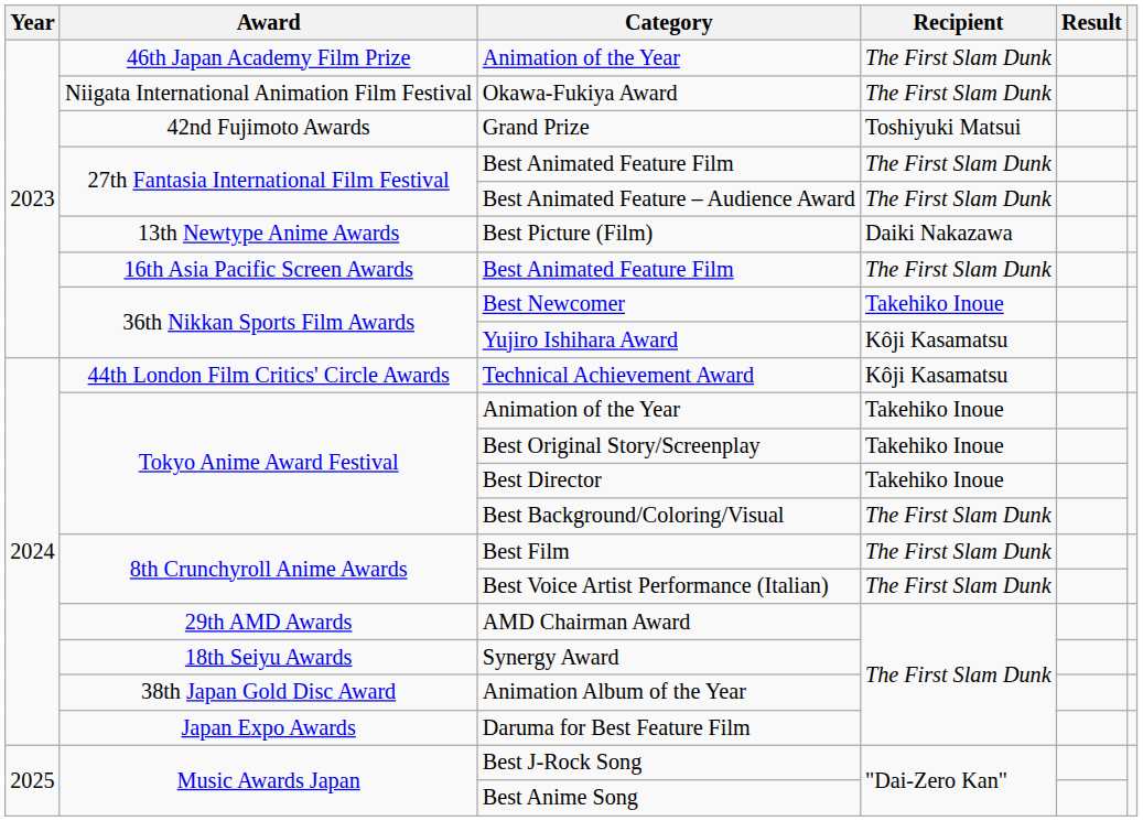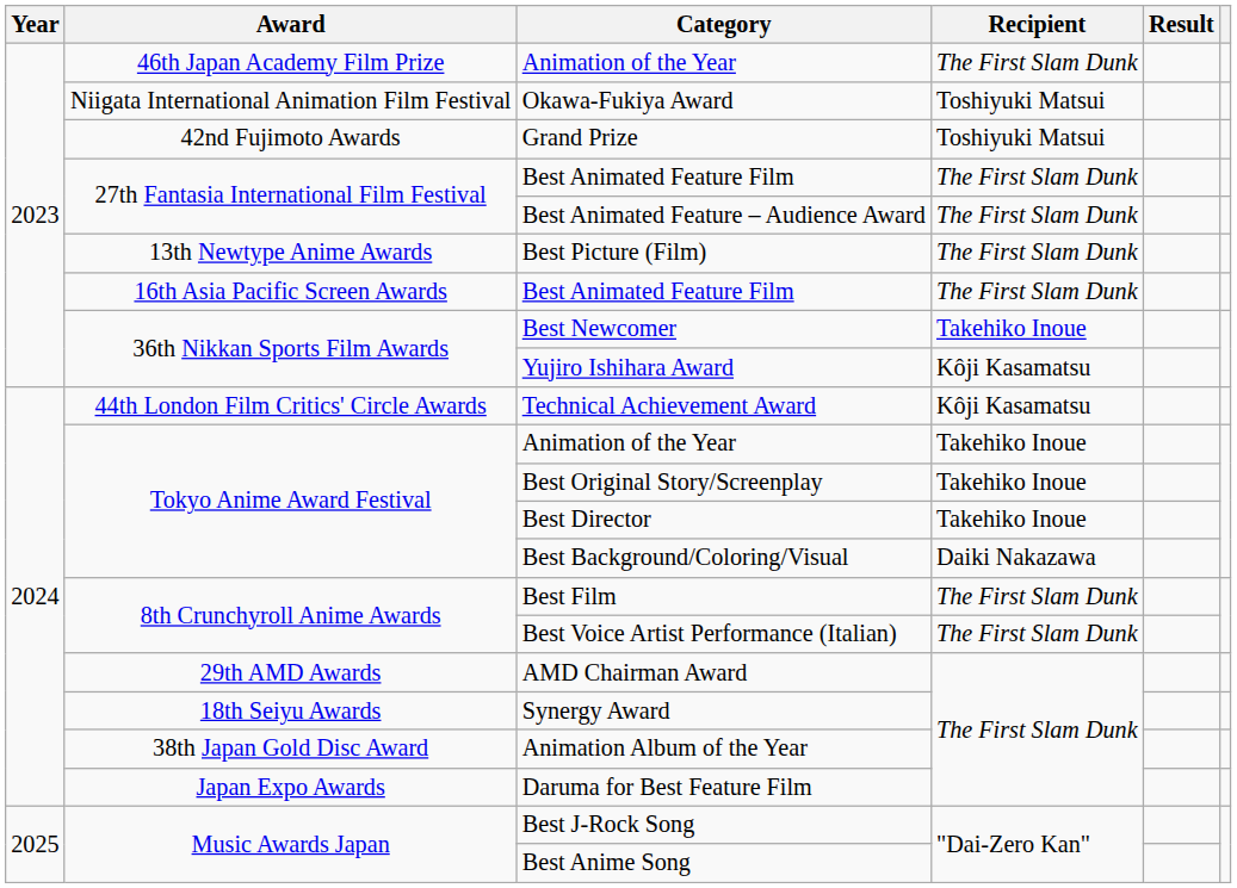Okawa-Fukiya Award | Recipient: The First Slam Dunk -> Toshiyuki Matsui
Best Picture (Film) | Recipient: Daiki Nakazawa -> The First Slam Dunk
Best Background/Coloring/Visual | Recipient: The First Slam Dunk -> Daiki Nakazawa
